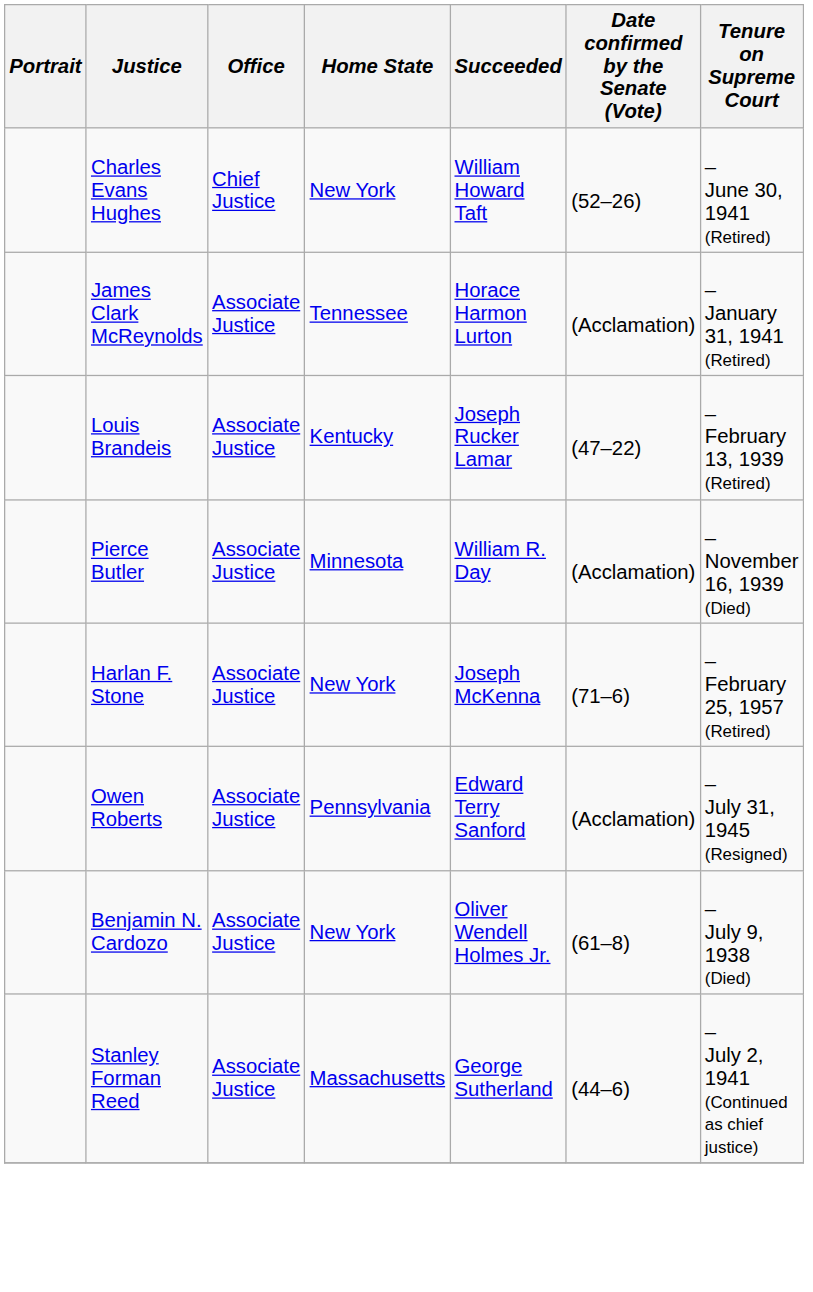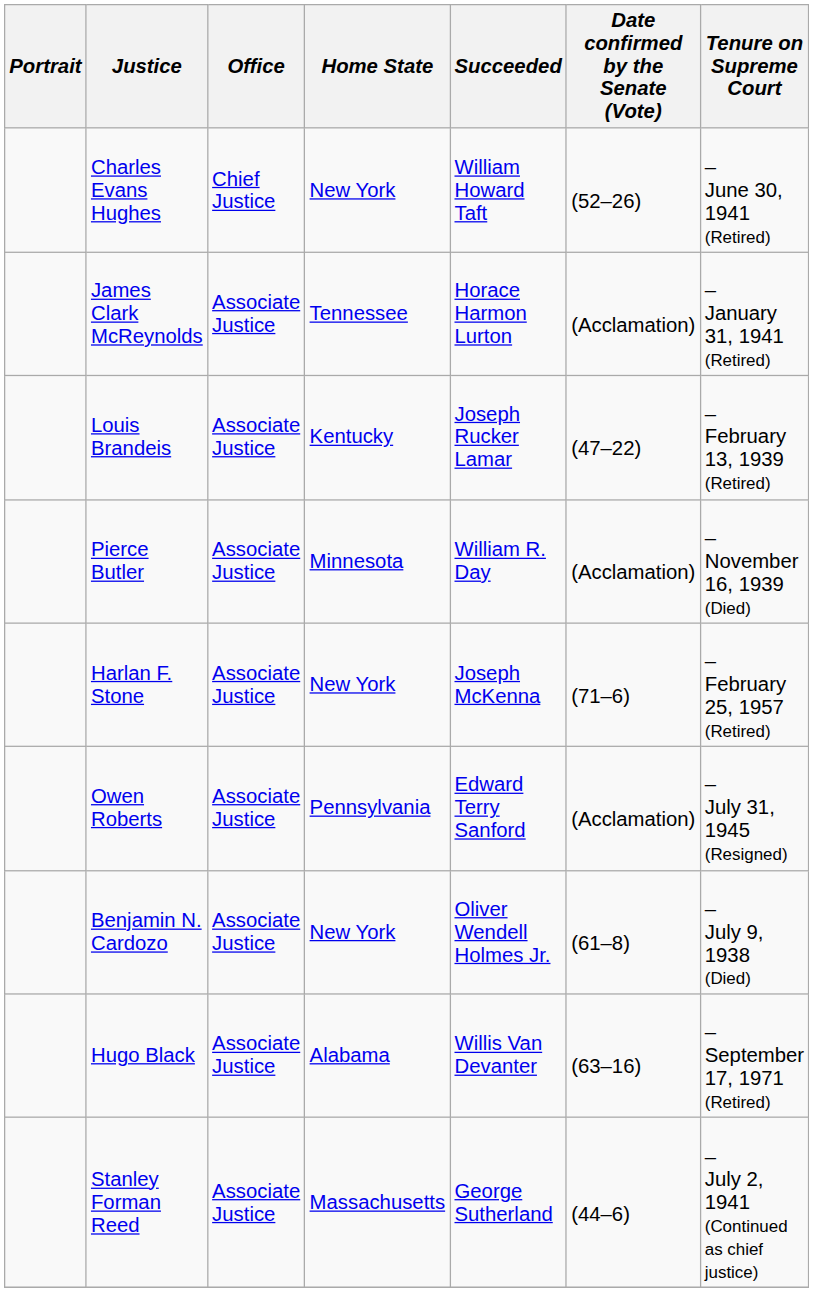+ row: Hugo Black | Associate Justice | Alabama | Willis Van Devanter | (63–16) | – September 17, 1971 (Retired)
